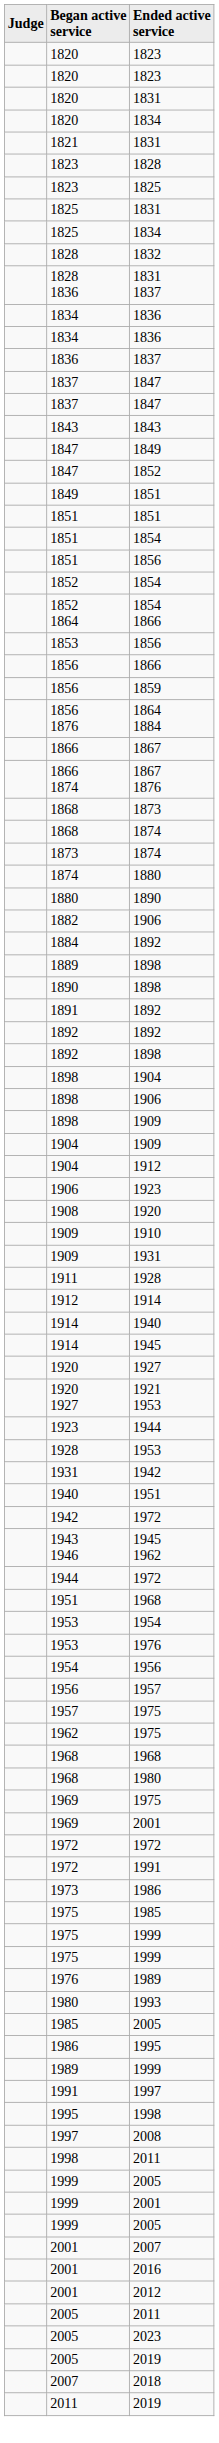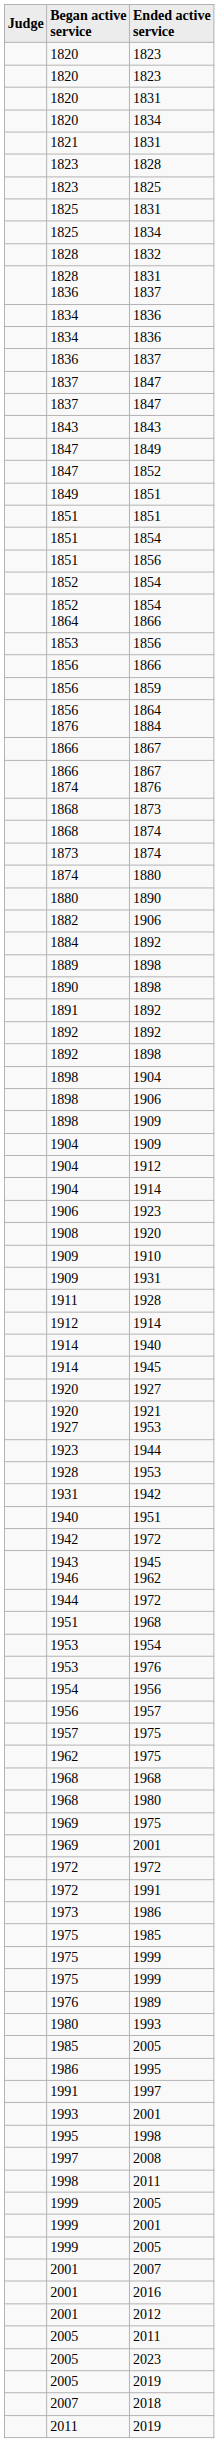+ row: 1904 | 1914
- row: 1989 | 1999
+ row: 1993 | 2001
